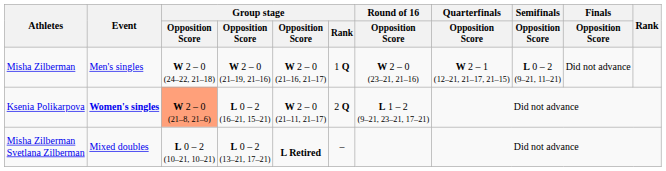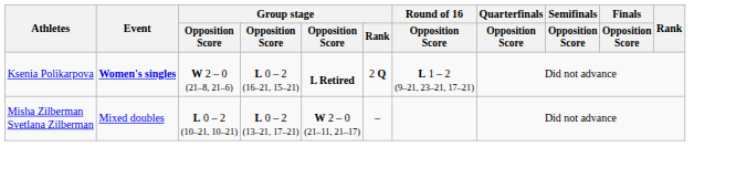- row: Misha Zilberman | Men's singles | W 2 – 0 (24–22, 21–18) | W 2 – 0 (21–19, 21–16) | W 2 – 0 (21–16, 21–17) | 1 Q | W 2 – 0 (23–21, 21–16) | W 2 – 1 (12–21, 21–17, 21–15) | L 0 – 2 (9–21, 11–21) | Did not advance
Ksenia Polikarpova | column 3: lightsalmon background -> no background
Ksenia Polikarpova | column 5: W 2 – 0 (21–11, 21–17) -> L Retired
Misha Zilberman Svetlana Zilberman | column 5: L Retired -> W 2 – 0 (21–11, 21–17)
